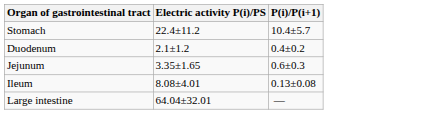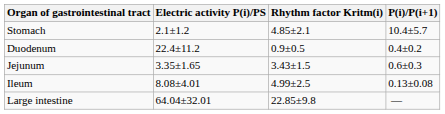+ column: Rhythm factor Kritm(i) | 4.85±2.1 | 0.9±0.5 | 3.43±1.5 | 4.99±2.5 | 22.85±9.8
Stomach | Electric activity P(i)/PS: 22.4±11.2 -> 2.1±1.2
Duodenum | Electric activity P(i)/PS: 2.1±1.2 -> 22.4±11.2
